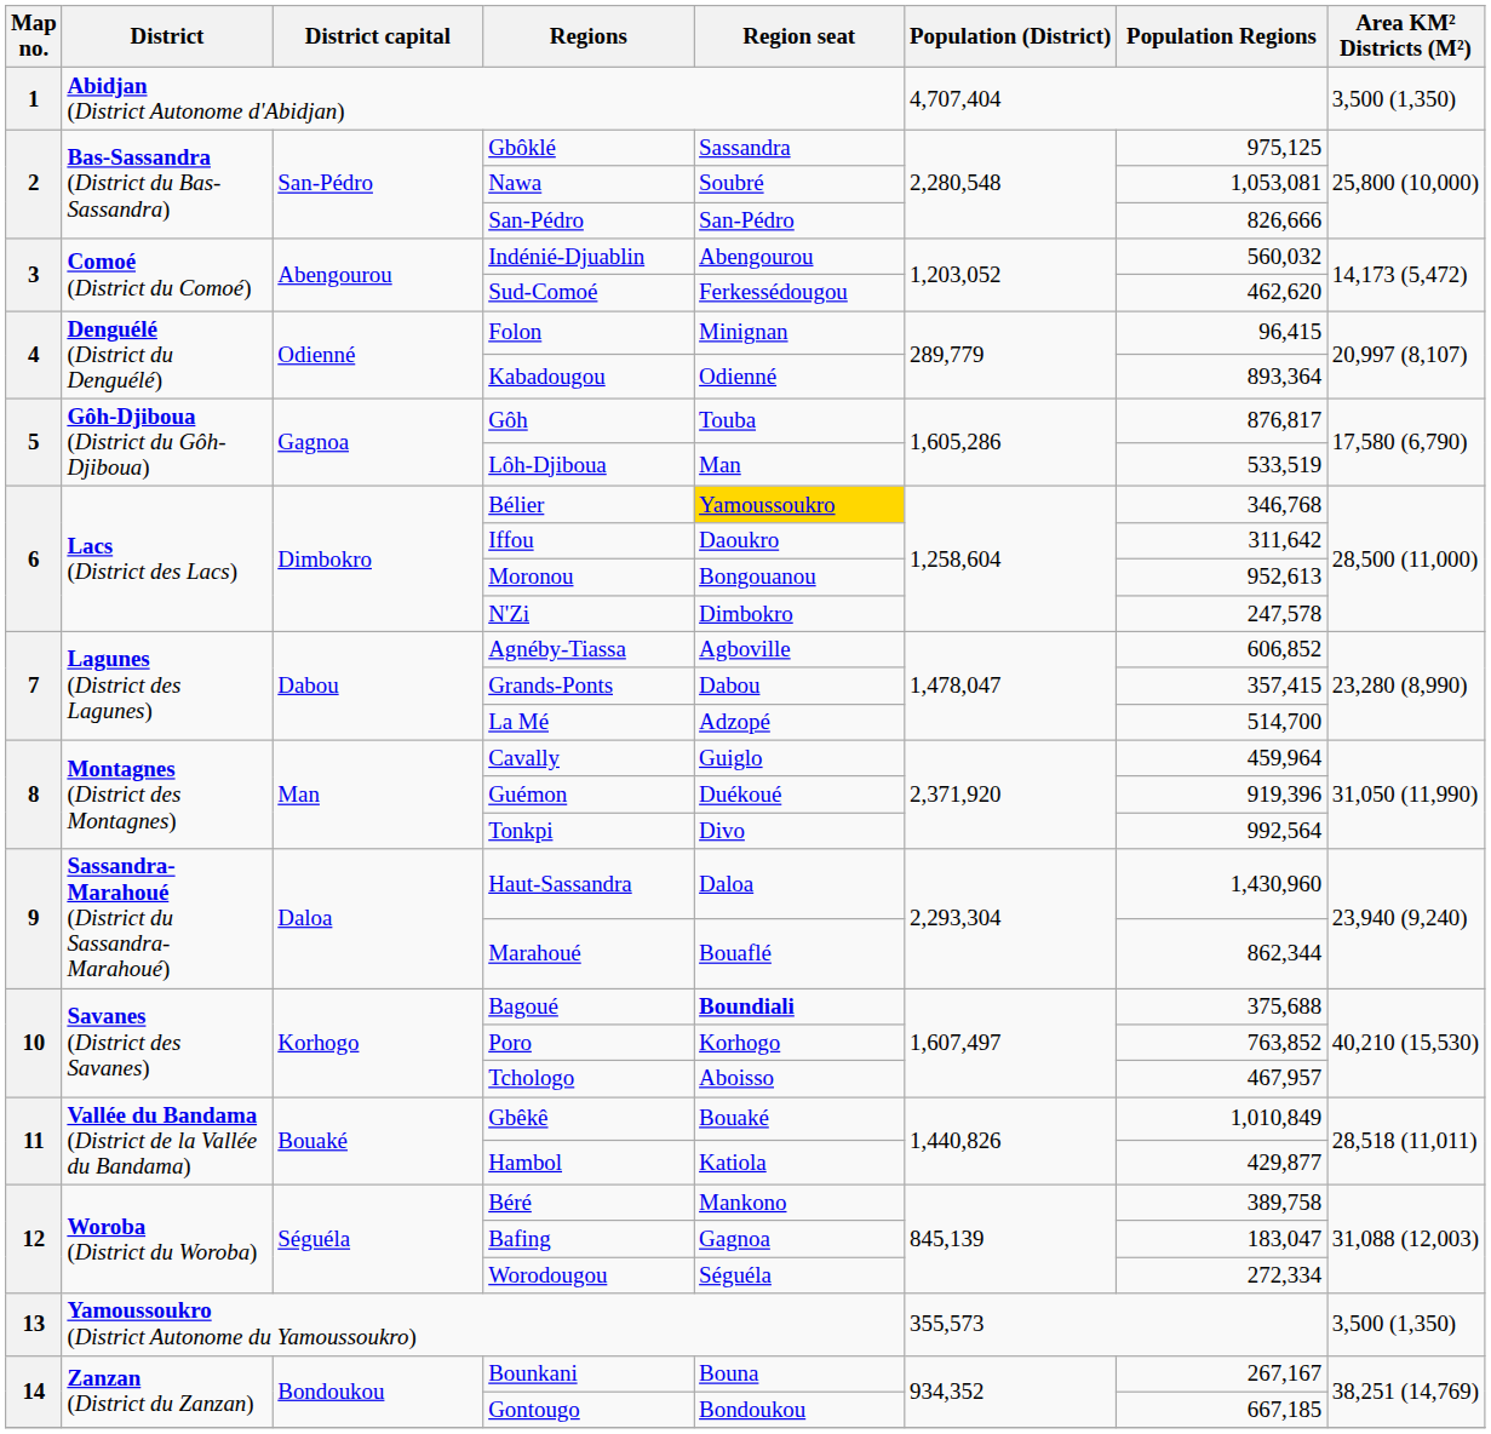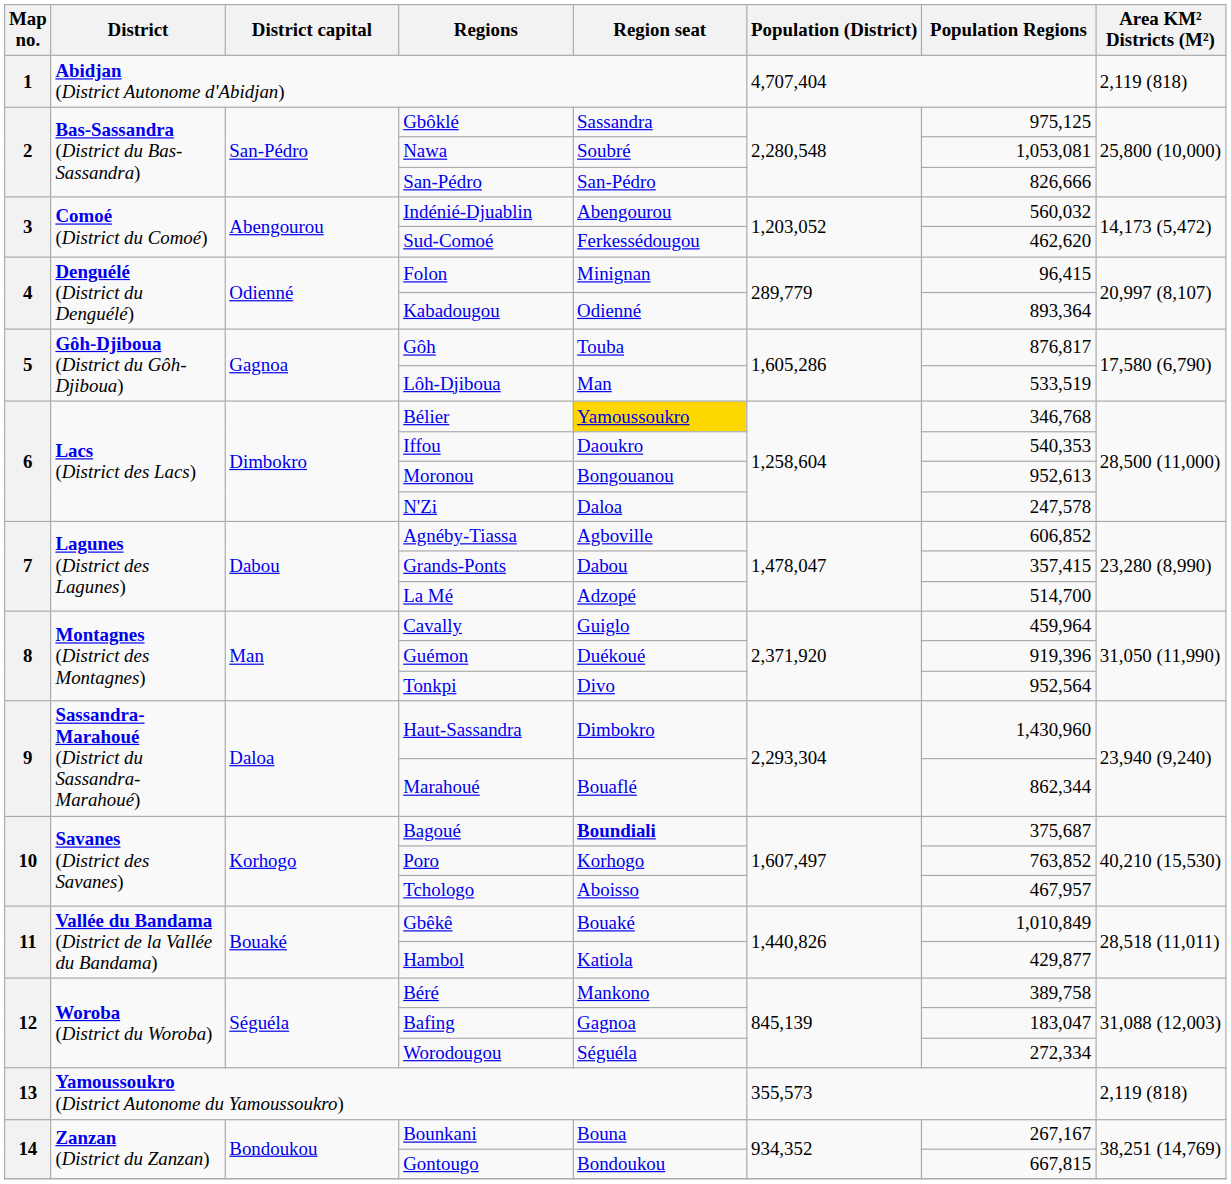Abidjan (District Autonome d'Abidjan) | Area KM² Districts (M²): 3,500 (1,350) -> 2,119 (818)
Iffou | Population Regions: 311,642 -> 540,353
N'Zi | Region seat: Dimbokro -> Daloa
Tonkpi | Population Regions: 992,564 -> 952,564
Haut-Sassandra | Region seat: Daloa -> Dimbokro
Bagoué | Population Regions: 375,688 -> 375,687
Yamoussoukro (District Autonome du Yamoussoukro) | Area KM² Districts (M²): 3,500 (1,350) -> 2,119 (818)
Gontougo | Population Regions: 667,185 -> 667,815
